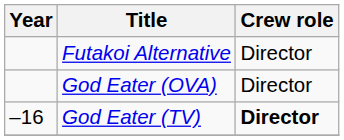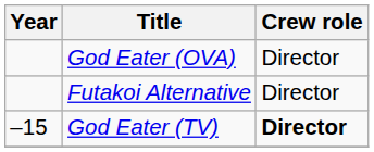rows swapped: Futakoi Alternative <-> God Eater (OVA)
God Eater (TV) | Year: –16 -> –15
